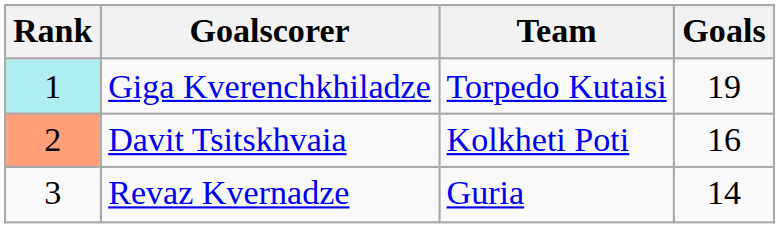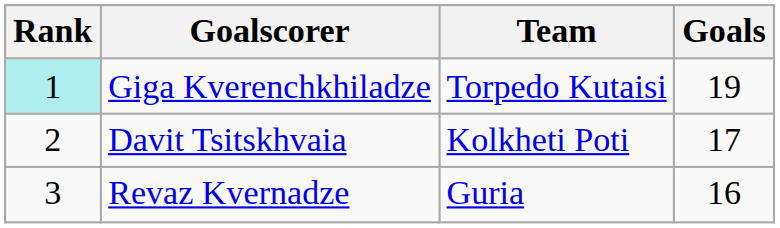Davit Tsitskhvaia | Rank: lightsalmon background -> no background
Davit Tsitskhvaia | Goals: 16 -> 17
Revaz Kvernadze | Goals: 14 -> 16
